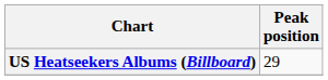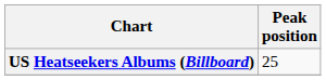US Heatseekers Albums (Billboard) | Peak position: 29 -> 25
